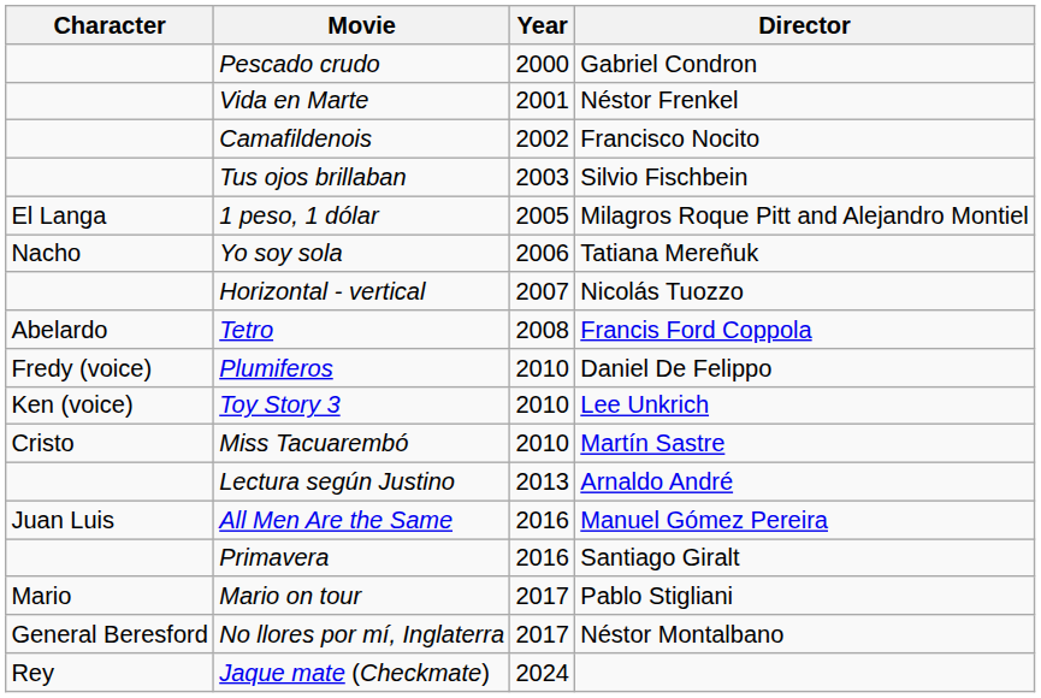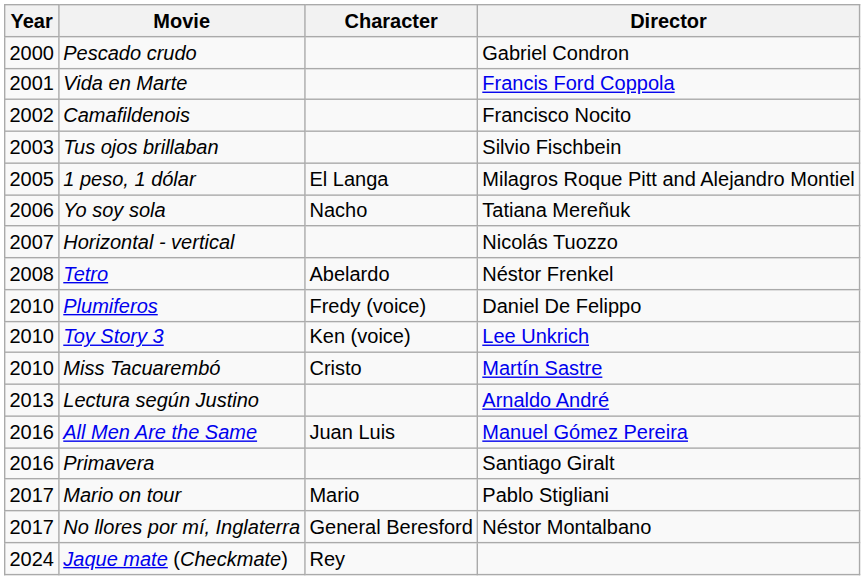columns swapped: Year <-> Character
Vida en Marte | Director: Néstor Frenkel -> Francis Ford Coppola
Tetro | Director: Francis Ford Coppola -> Néstor Frenkel
